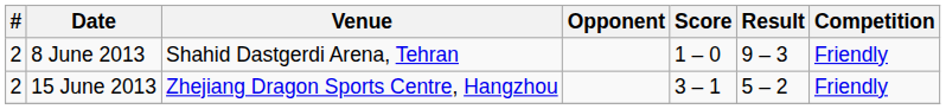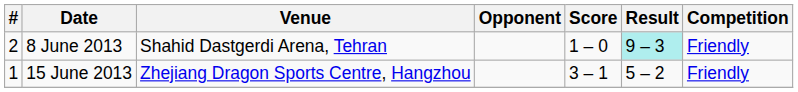8 June 2013 | Result: no background -> paleturquoise background
15 June 2013 | #: 2 -> 1
